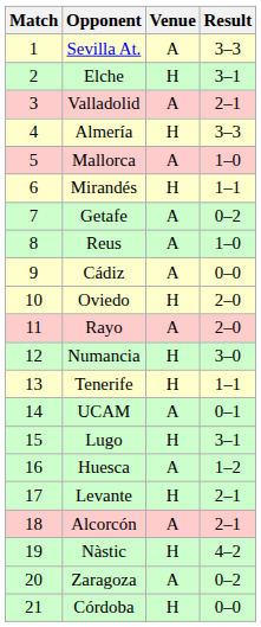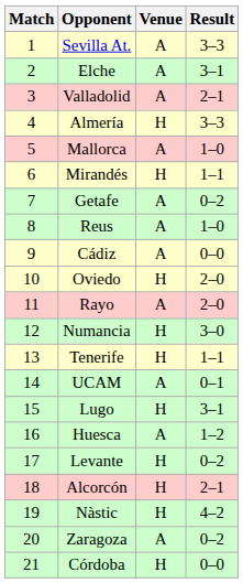Elche | Venue: H -> A
Levante | Result: 2–1 -> 0–2
Alcorcón | Venue: A -> H
